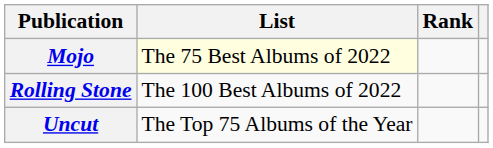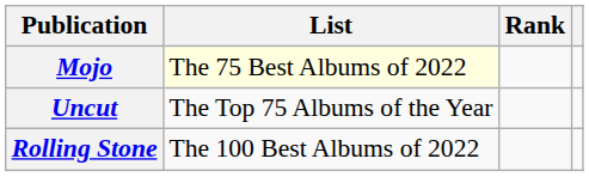rows swapped: Rolling Stone <-> Uncut
